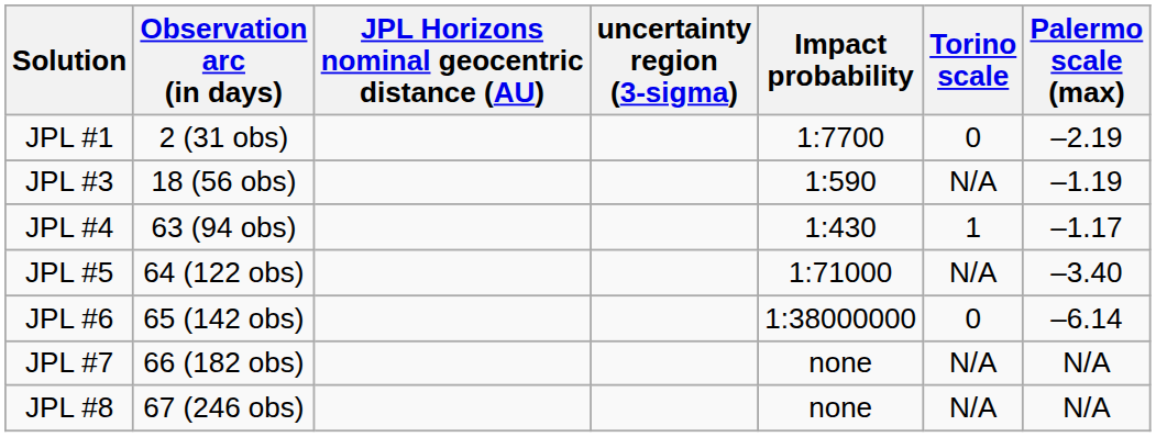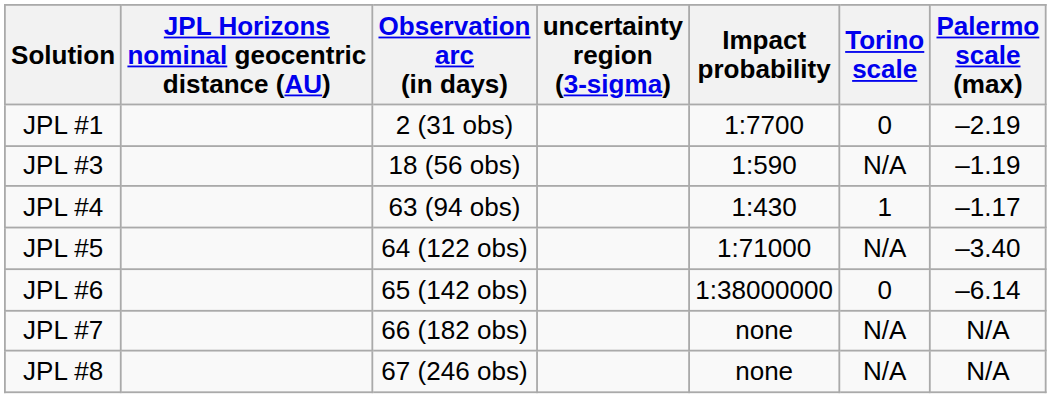columns swapped: Observation arc (in days) <-> JPL Horizons nominal geocentric distance (AU)
